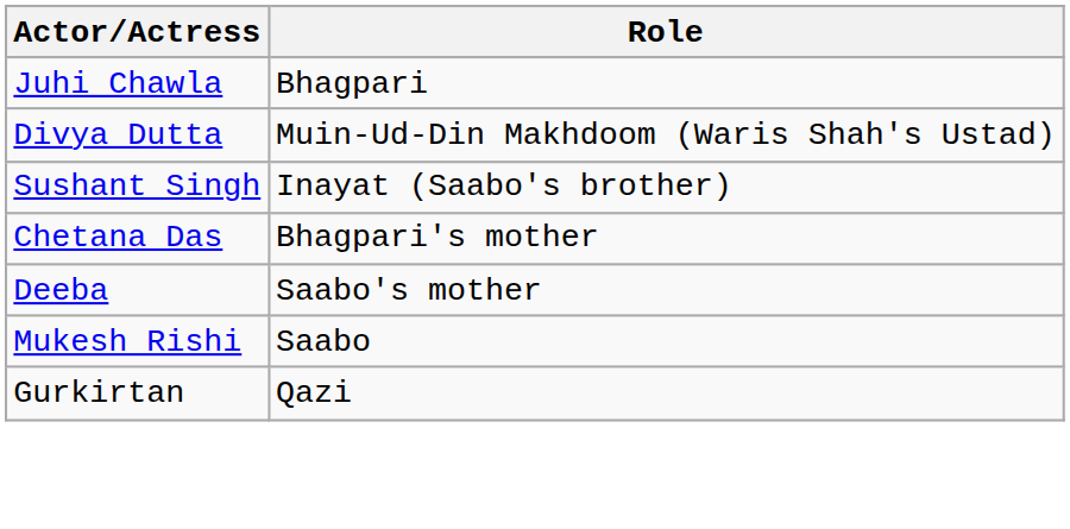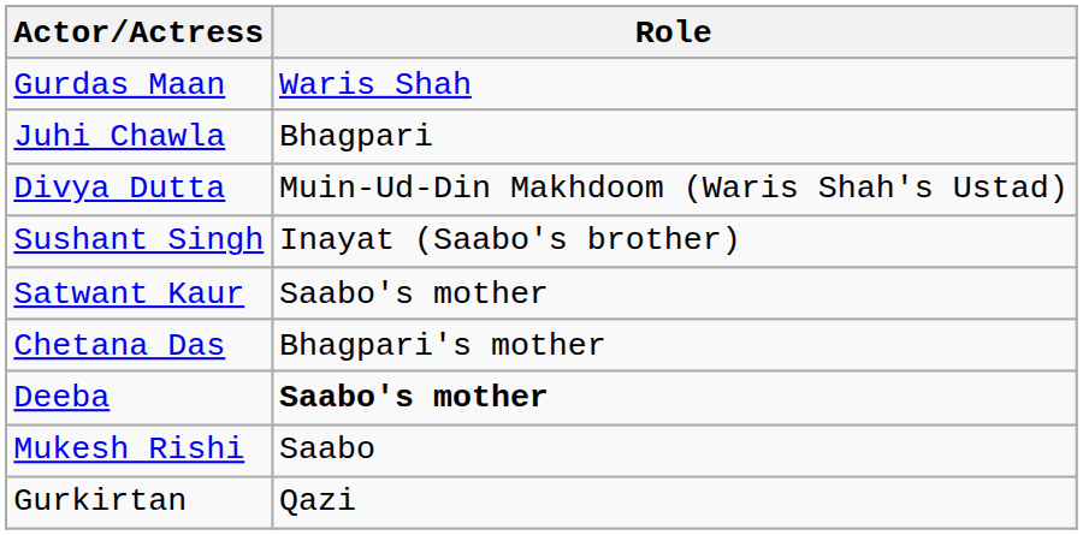+ row: Gurdas Maan | Waris Shah
+ row: Satwant Kaur | Saabo's mother
Deeba | Role: normal -> bold
